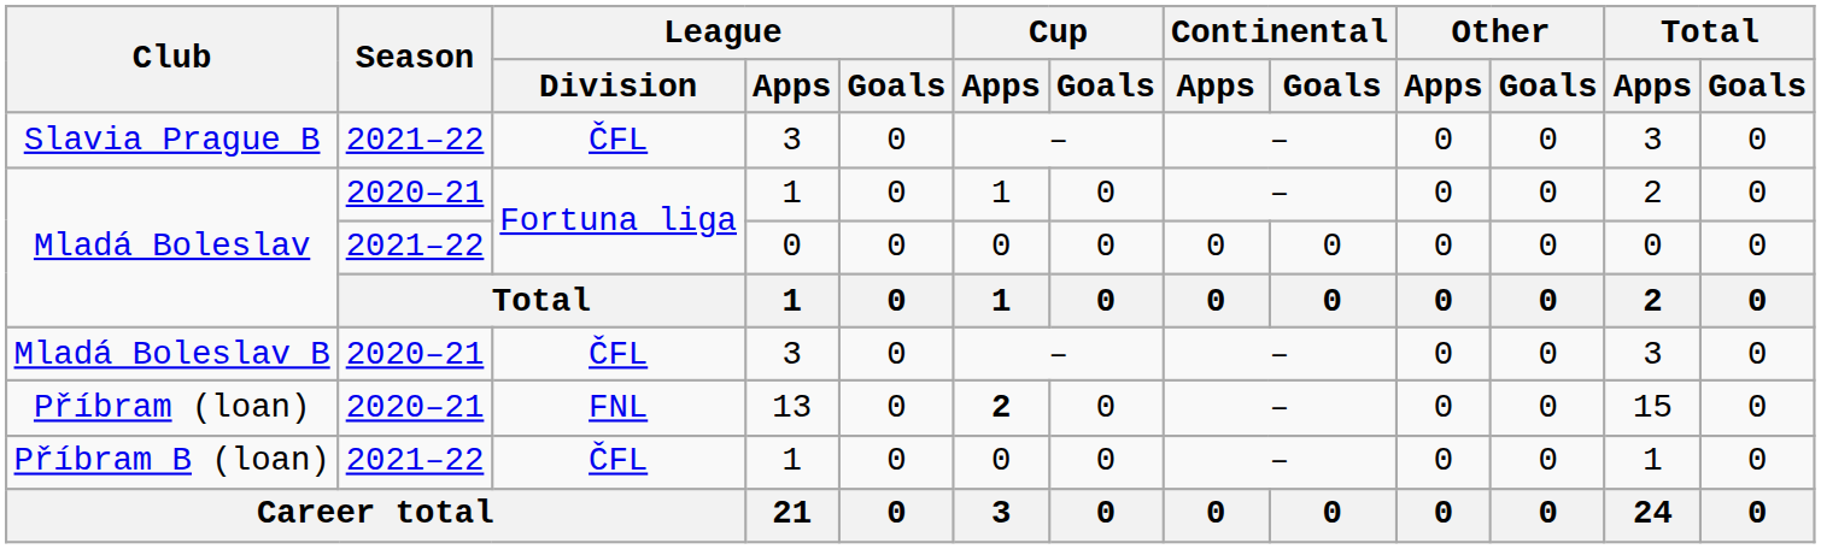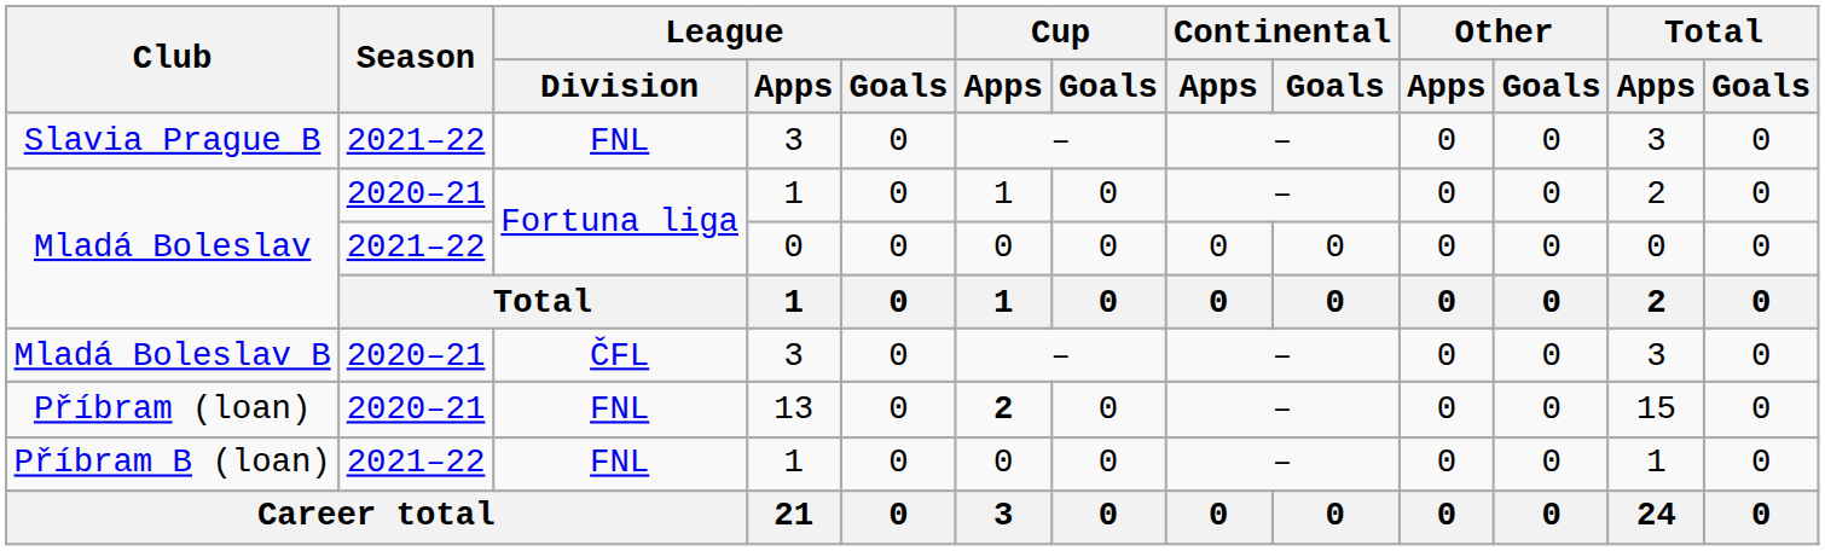Slavia Prague B | League / Division: ČFL -> FNL
Příbram B (loan) | League / Division: ČFL -> FNL
